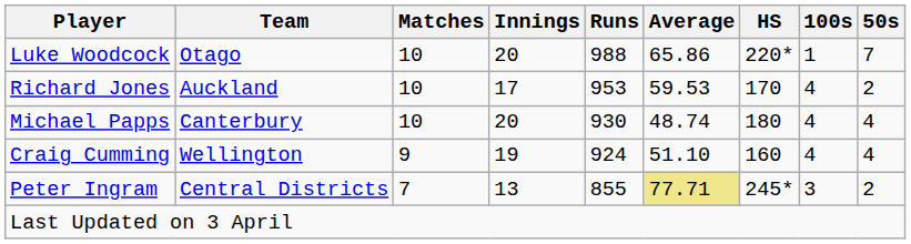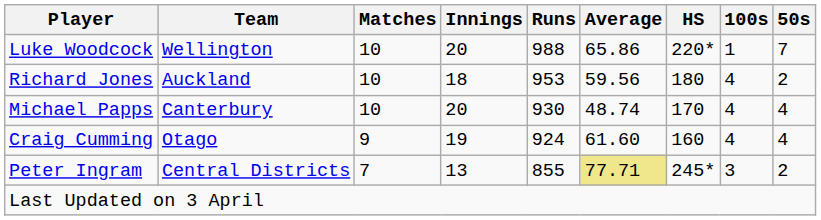Luke Woodcock | Team: Otago -> Wellington
Richard Jones | Innings: 17 -> 18
Richard Jones | Average: 59.53 -> 59.56
Richard Jones | HS: 170 -> 180
Michael Papps | HS: 180 -> 170
Craig Cumming | Team: Wellington -> Otago
Craig Cumming | Average: 51.10 -> 61.60
